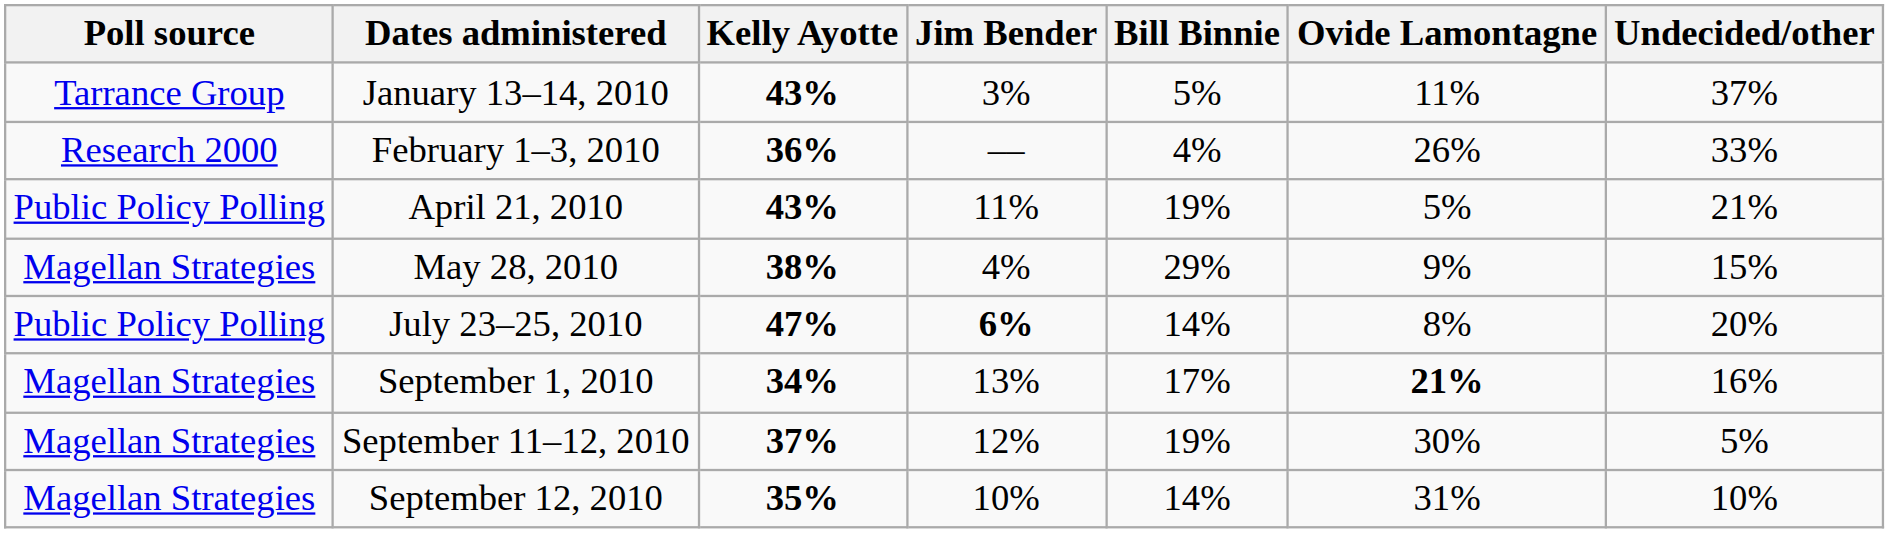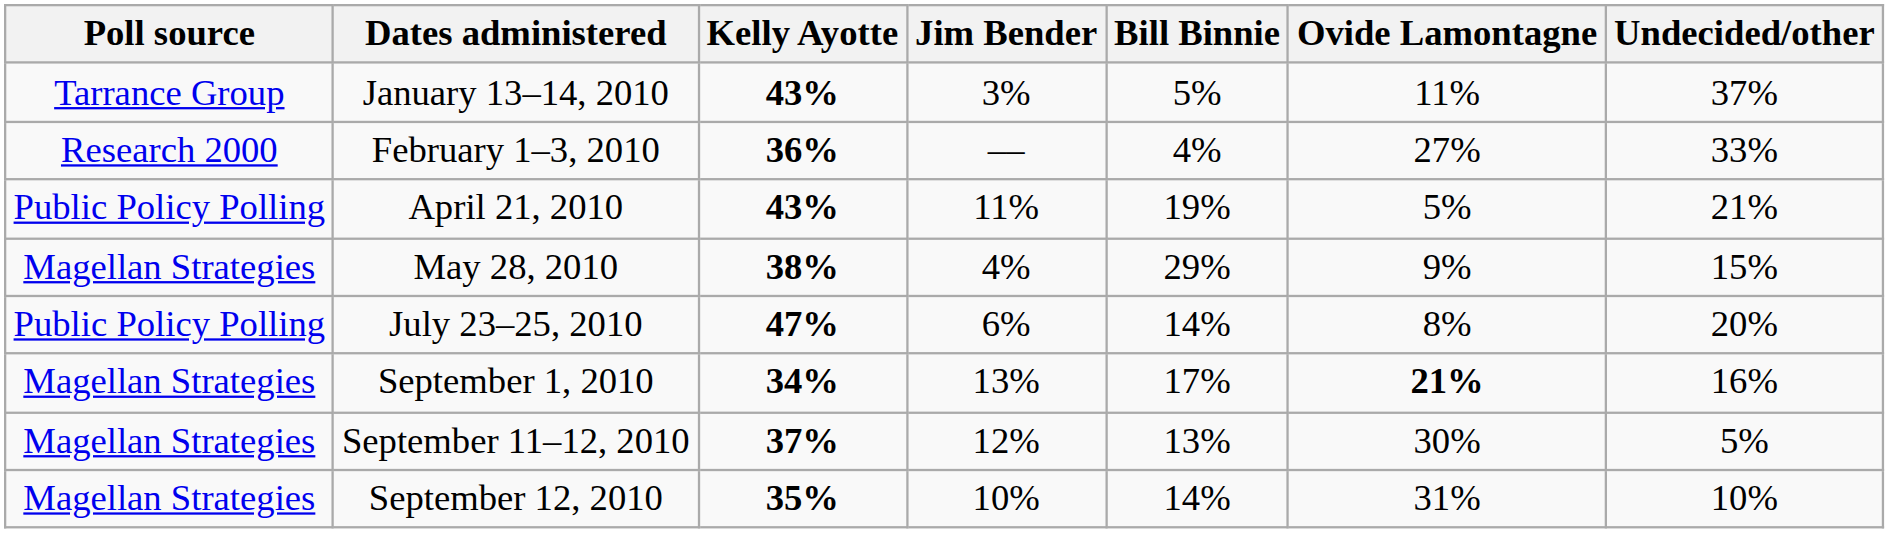February 1–3, 2010 | Ovide Lamontagne: 26% -> 27%
July 23–25, 2010 | Jim Bender: bold -> normal
September 11–12, 2010 | Bill Binnie: 19% -> 13%
